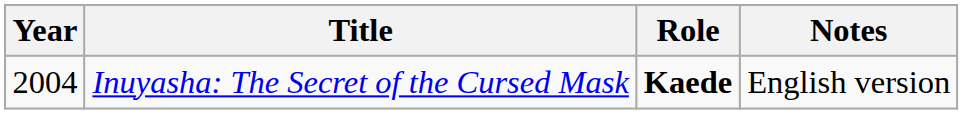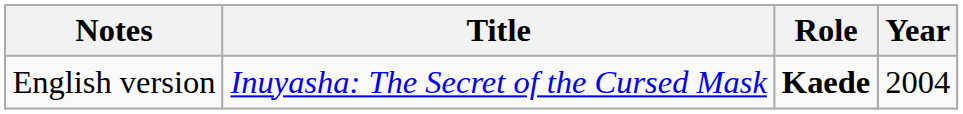columns swapped: Year <-> Notes
